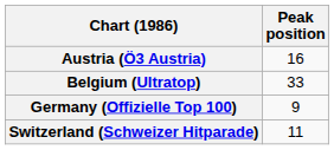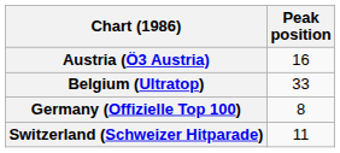Germany (Offizielle Top 100) | Peak position: 9 -> 8
